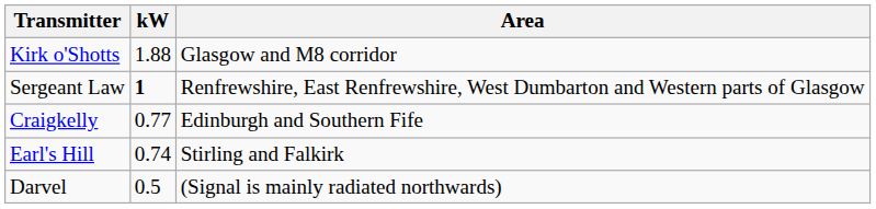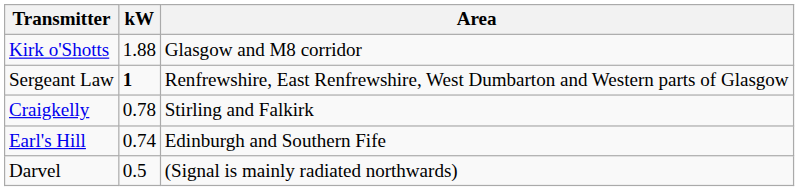Craigkelly | kW: 0.77 -> 0.78
Craigkelly | Area: Edinburgh and Southern Fife -> Stirling and Falkirk
Earl's Hill | Area: Stirling and Falkirk -> Edinburgh and Southern Fife
